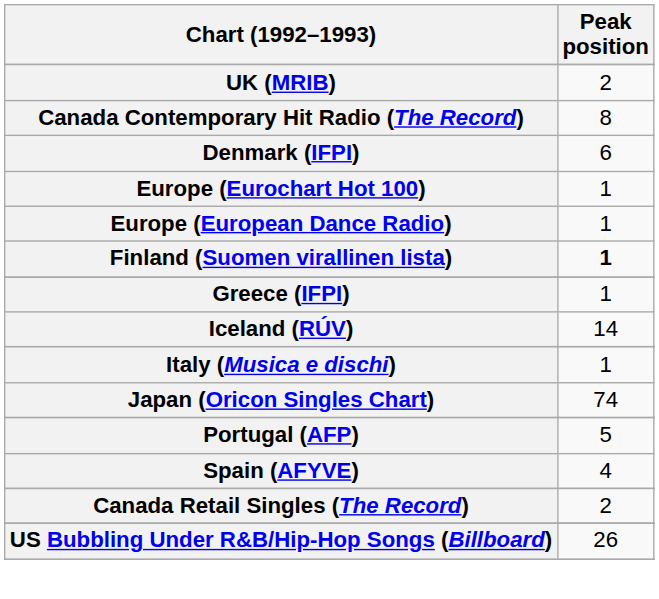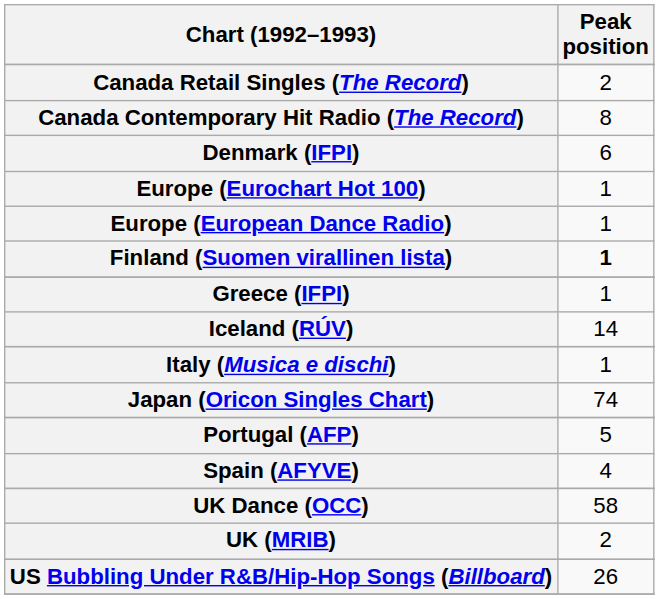rows swapped: Canada Retail Singles (The Record) <-> UK (MRIB)
+ row: UK Dance (OCC) | 58
